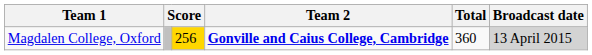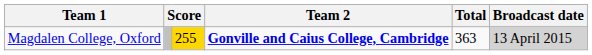Magdalen College, Oxford | column 3: 256 -> 255
Magdalen College, Oxford | Total: 360 -> 363
